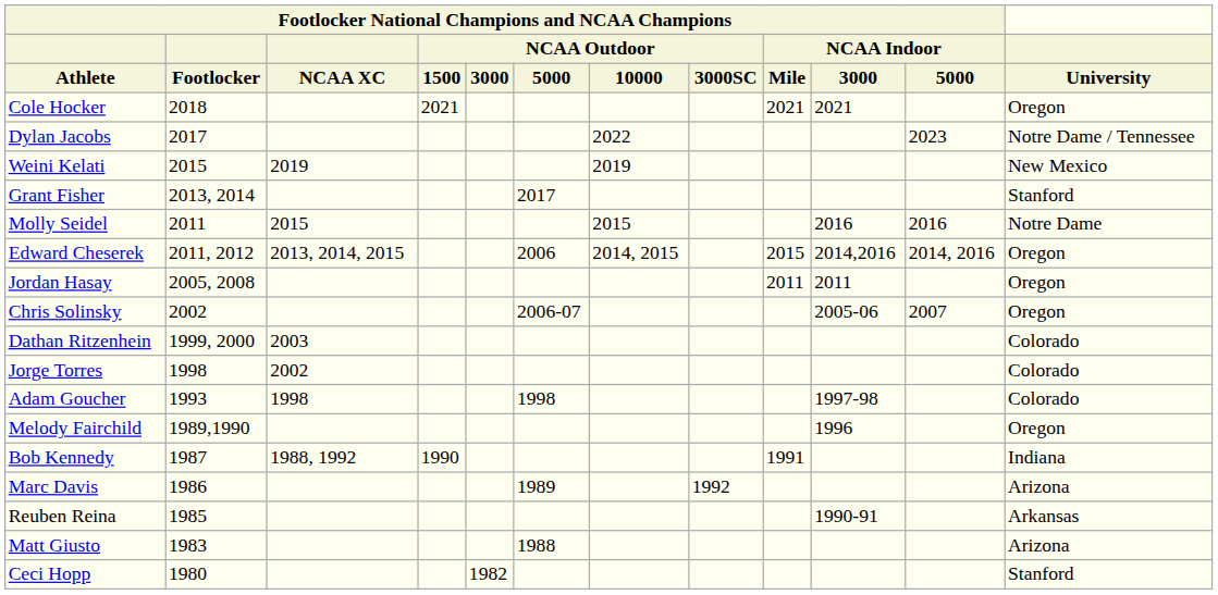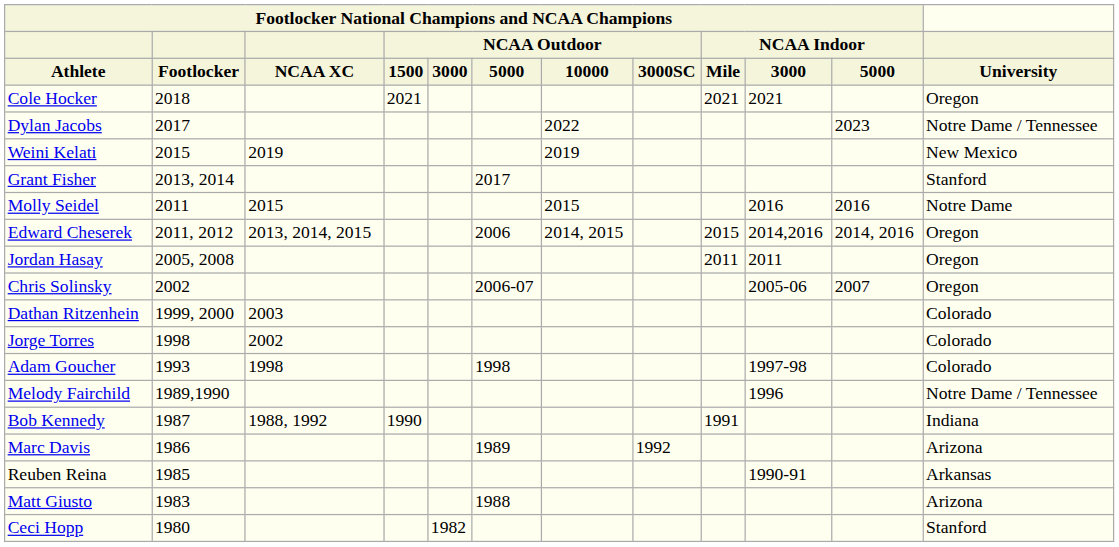Melody Fairchild | University: Oregon -> Notre Dame / Tennessee
